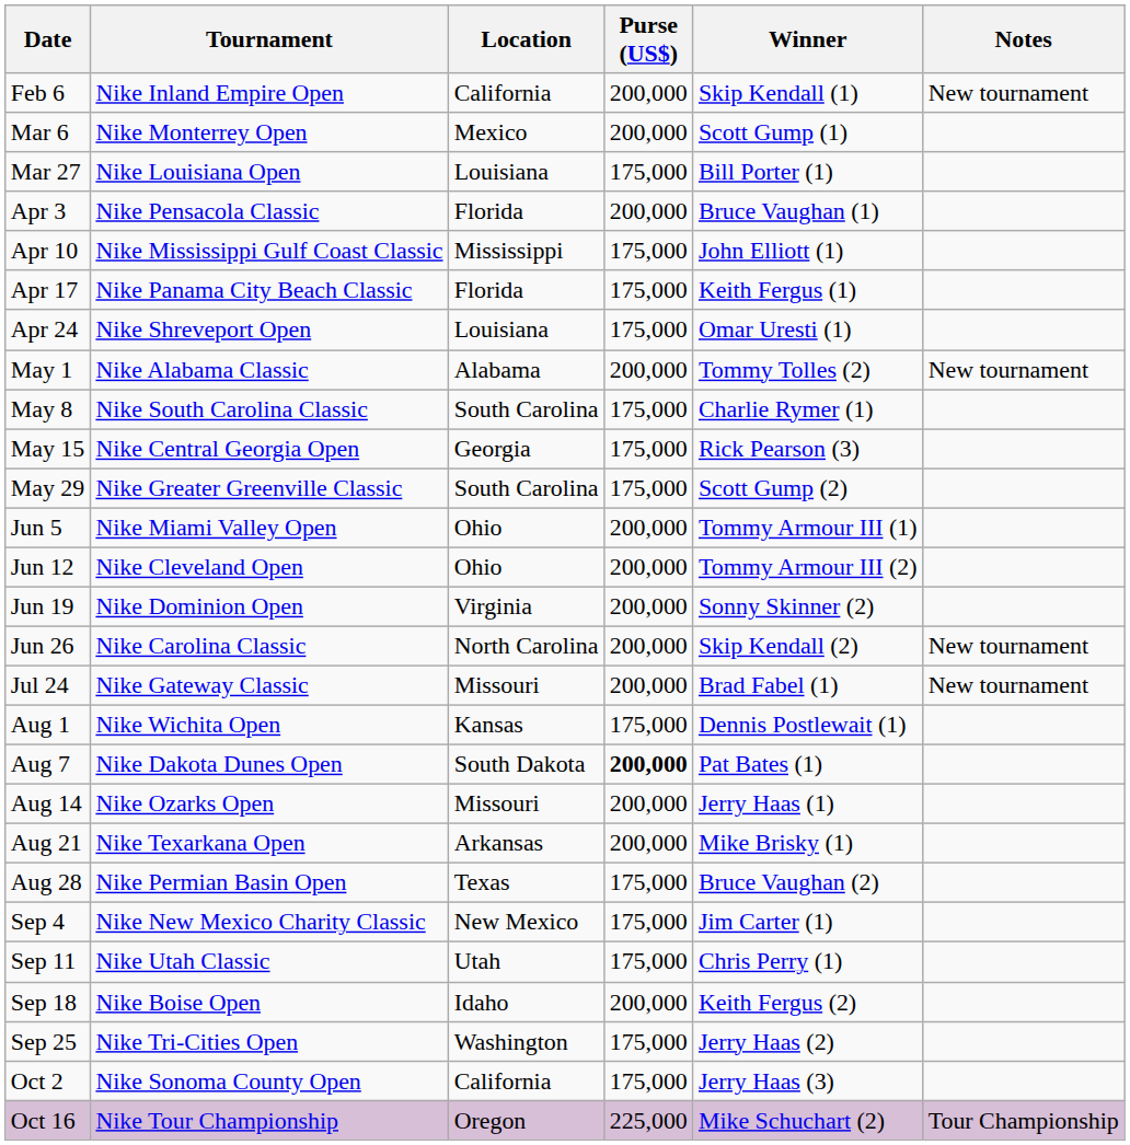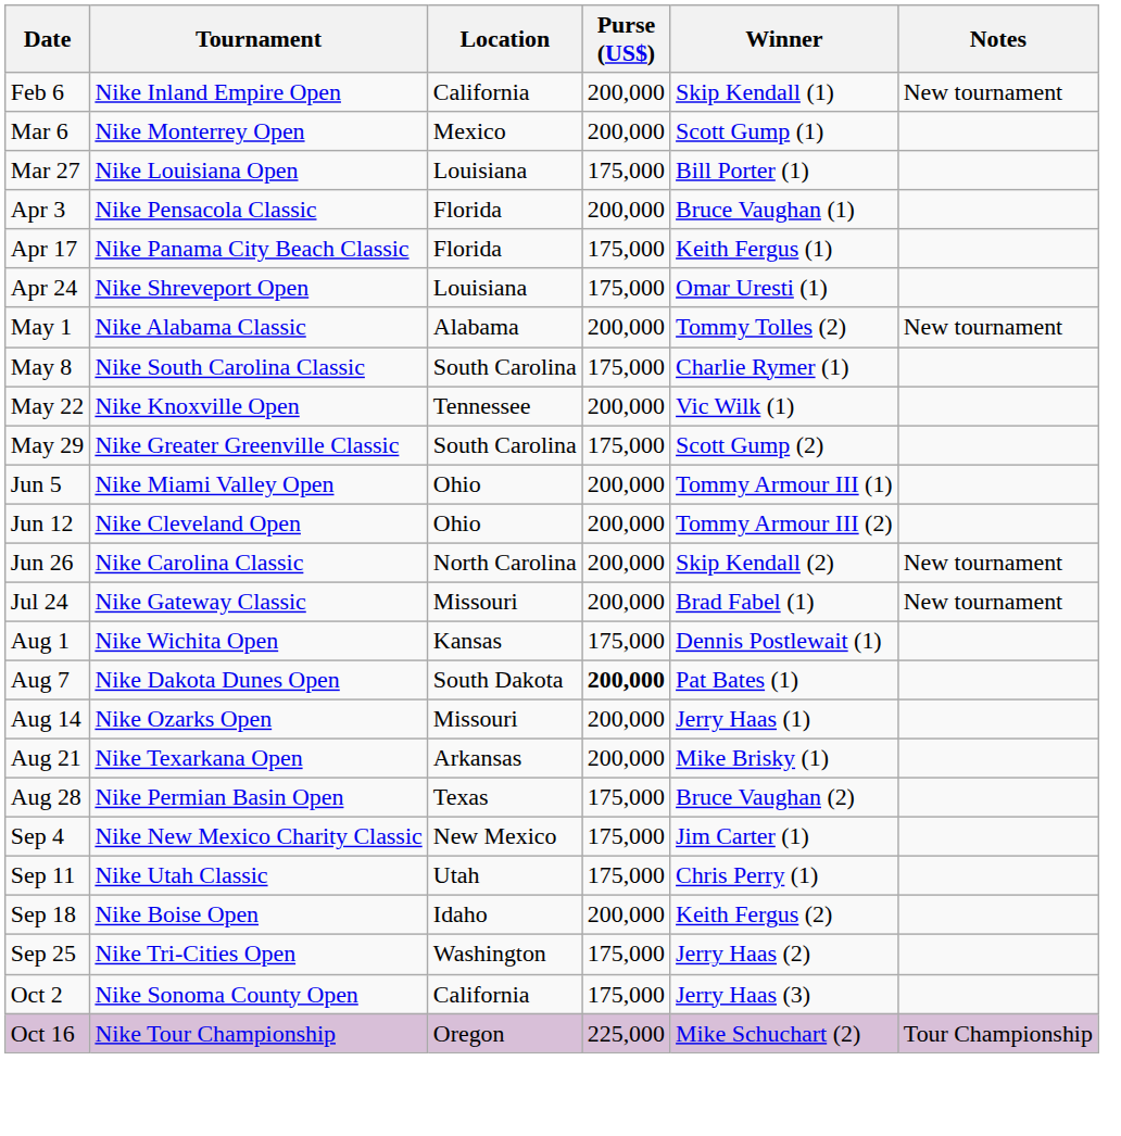- row: Apr 10 | Nike Mississippi Gulf Coast Classic | Mississippi | 175,000 | John Elliott (1)
- row: May 15 | Nike Central Georgia Open | Georgia | 175,000 | Rick Pearson (3)
+ row: May 22 | Nike Knoxville Open | Tennessee | 200,000 | Vic Wilk (1)
- row: Jun 19 | Nike Dominion Open | Virginia | 200,000 | Sonny Skinner (2)
